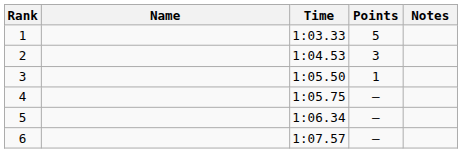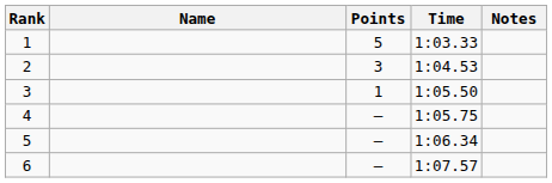columns swapped: Time <-> Points
